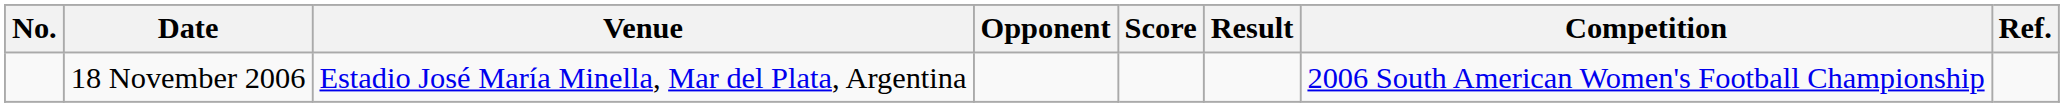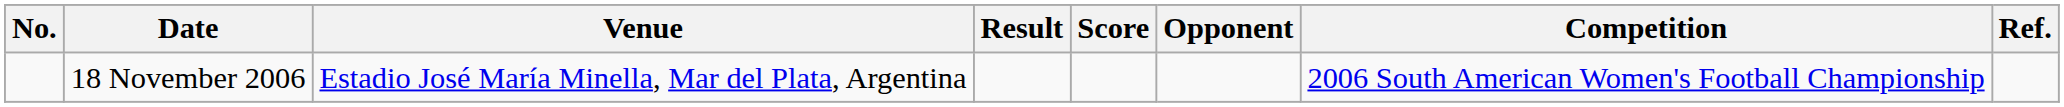columns swapped: Opponent <-> Result
